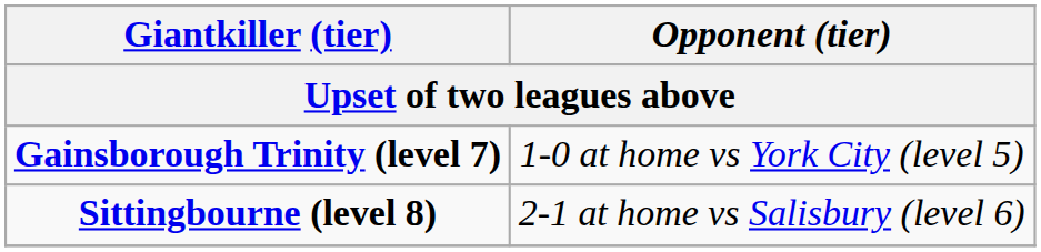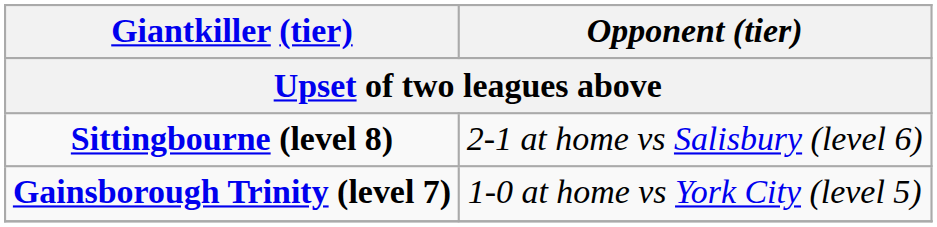rows swapped: Gainsborough Trinity (level 7) <-> Sittingbourne (level 8)
